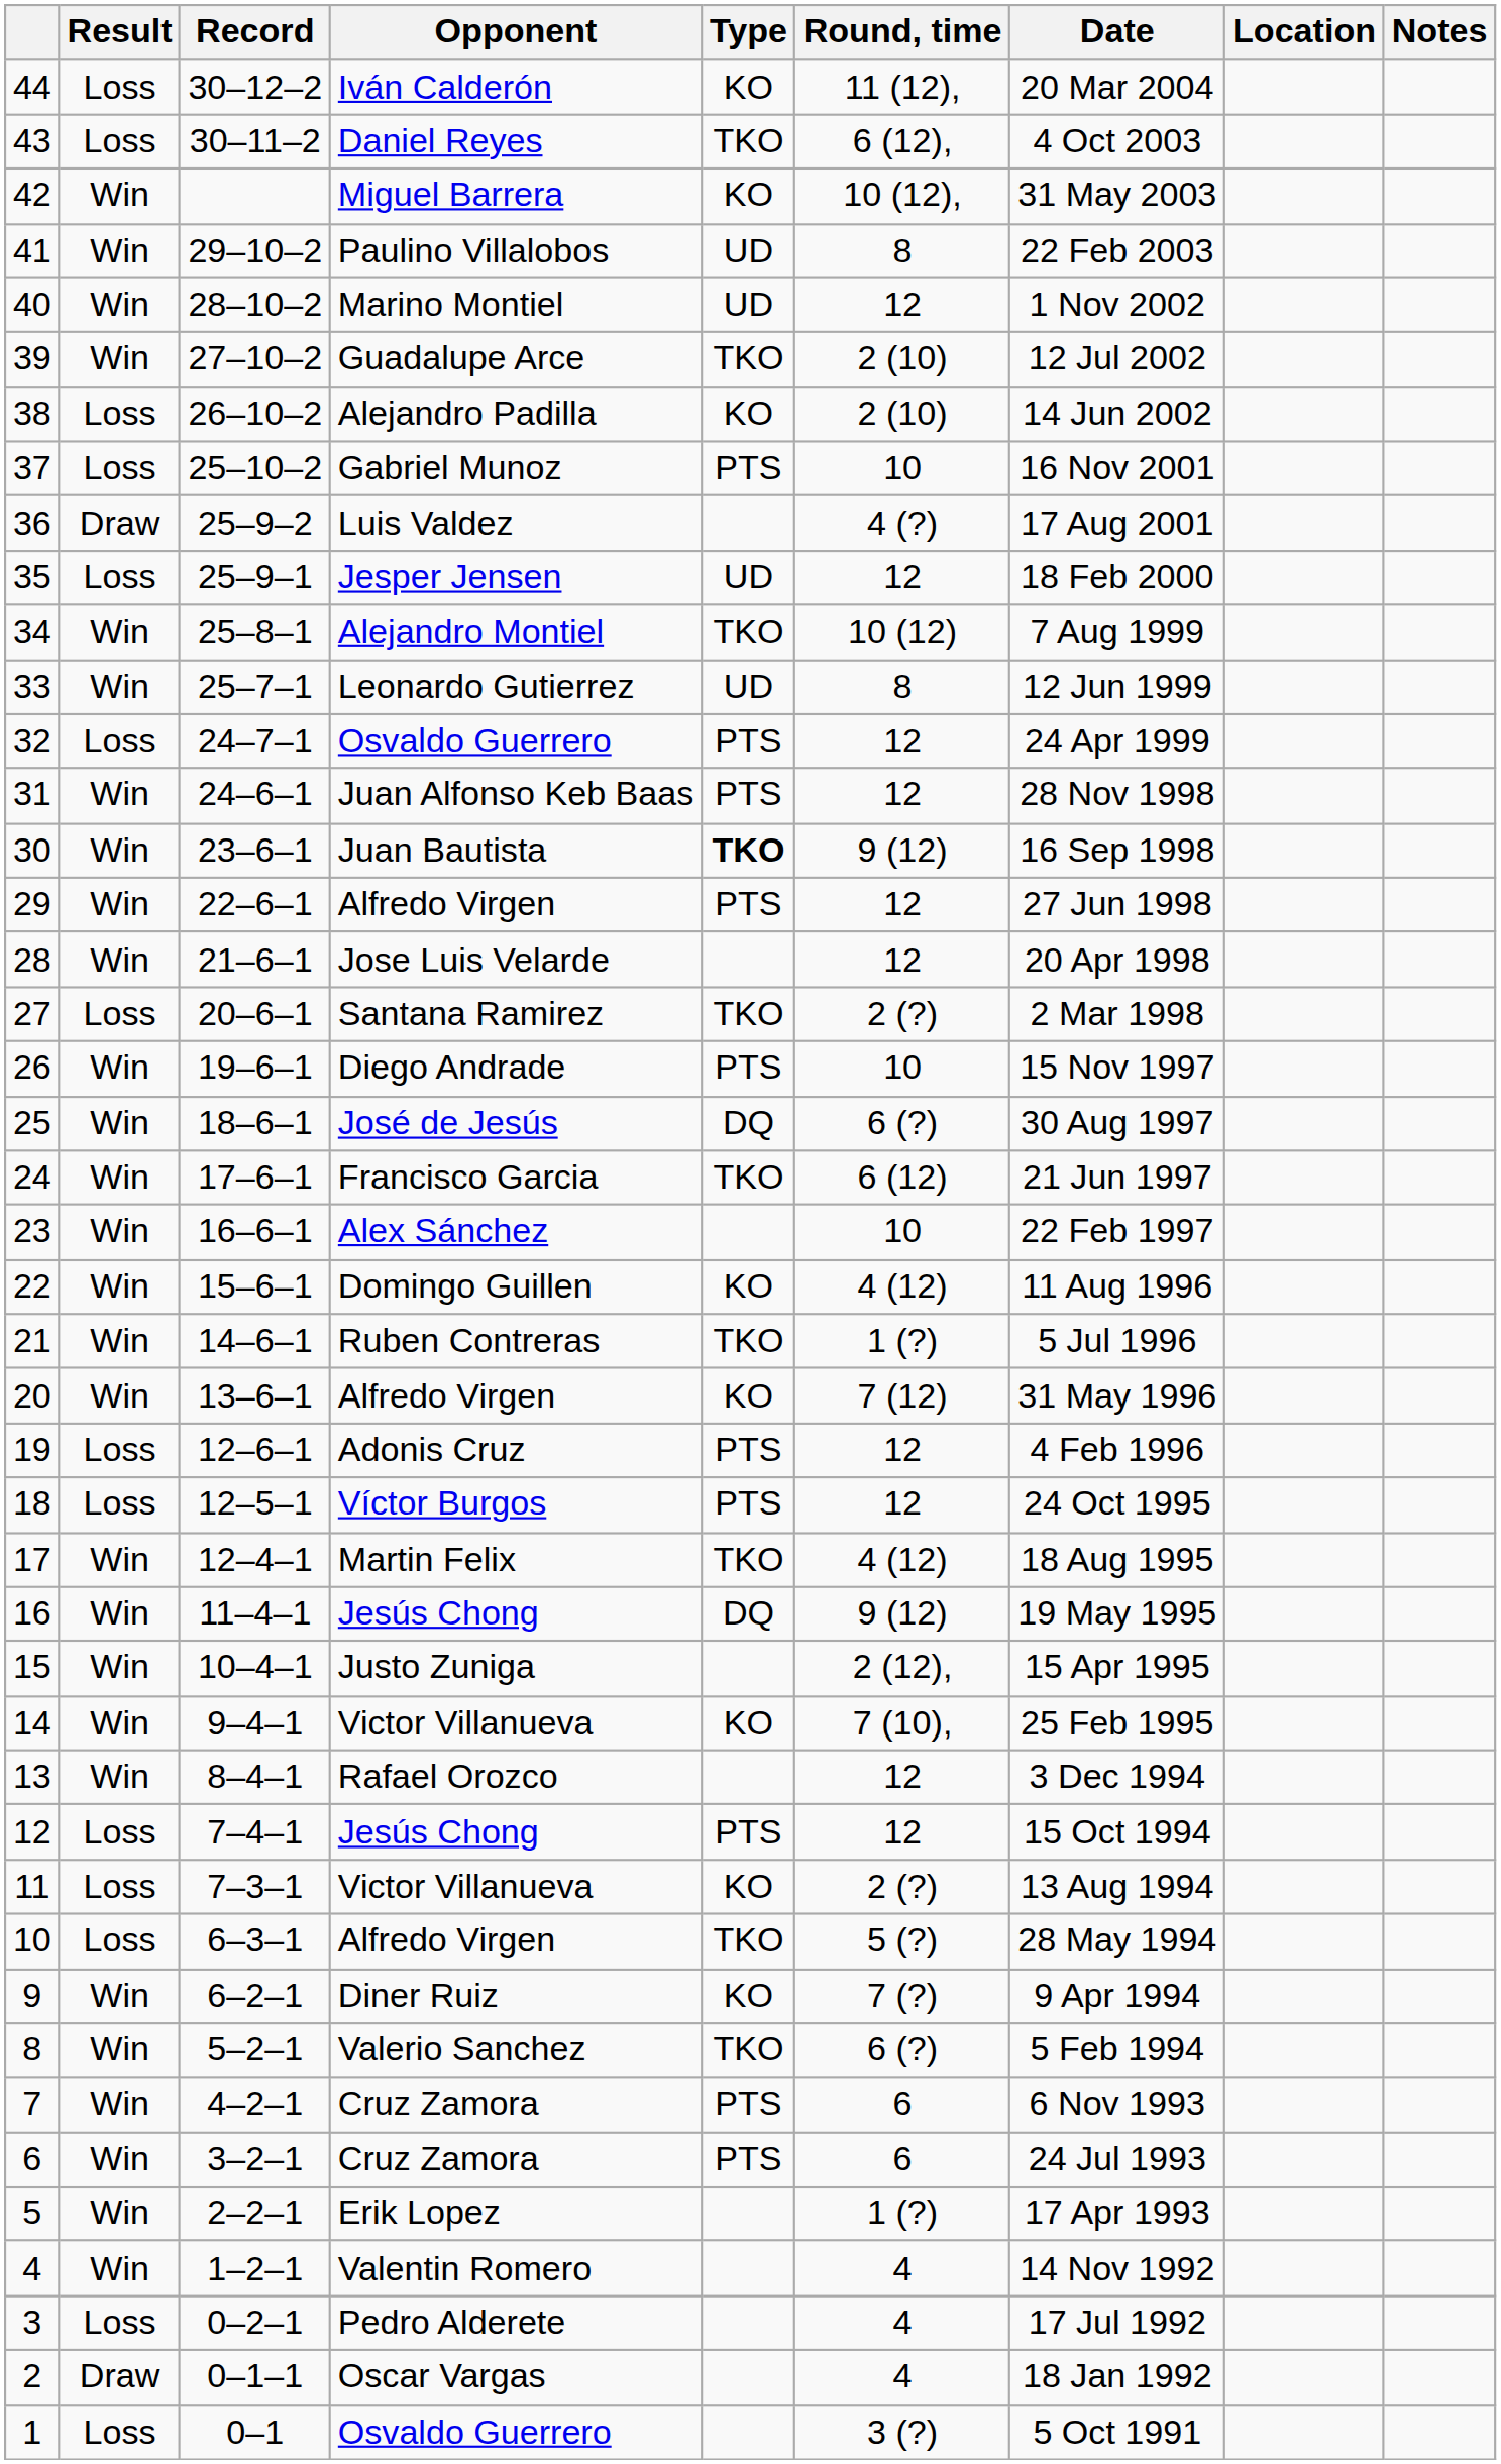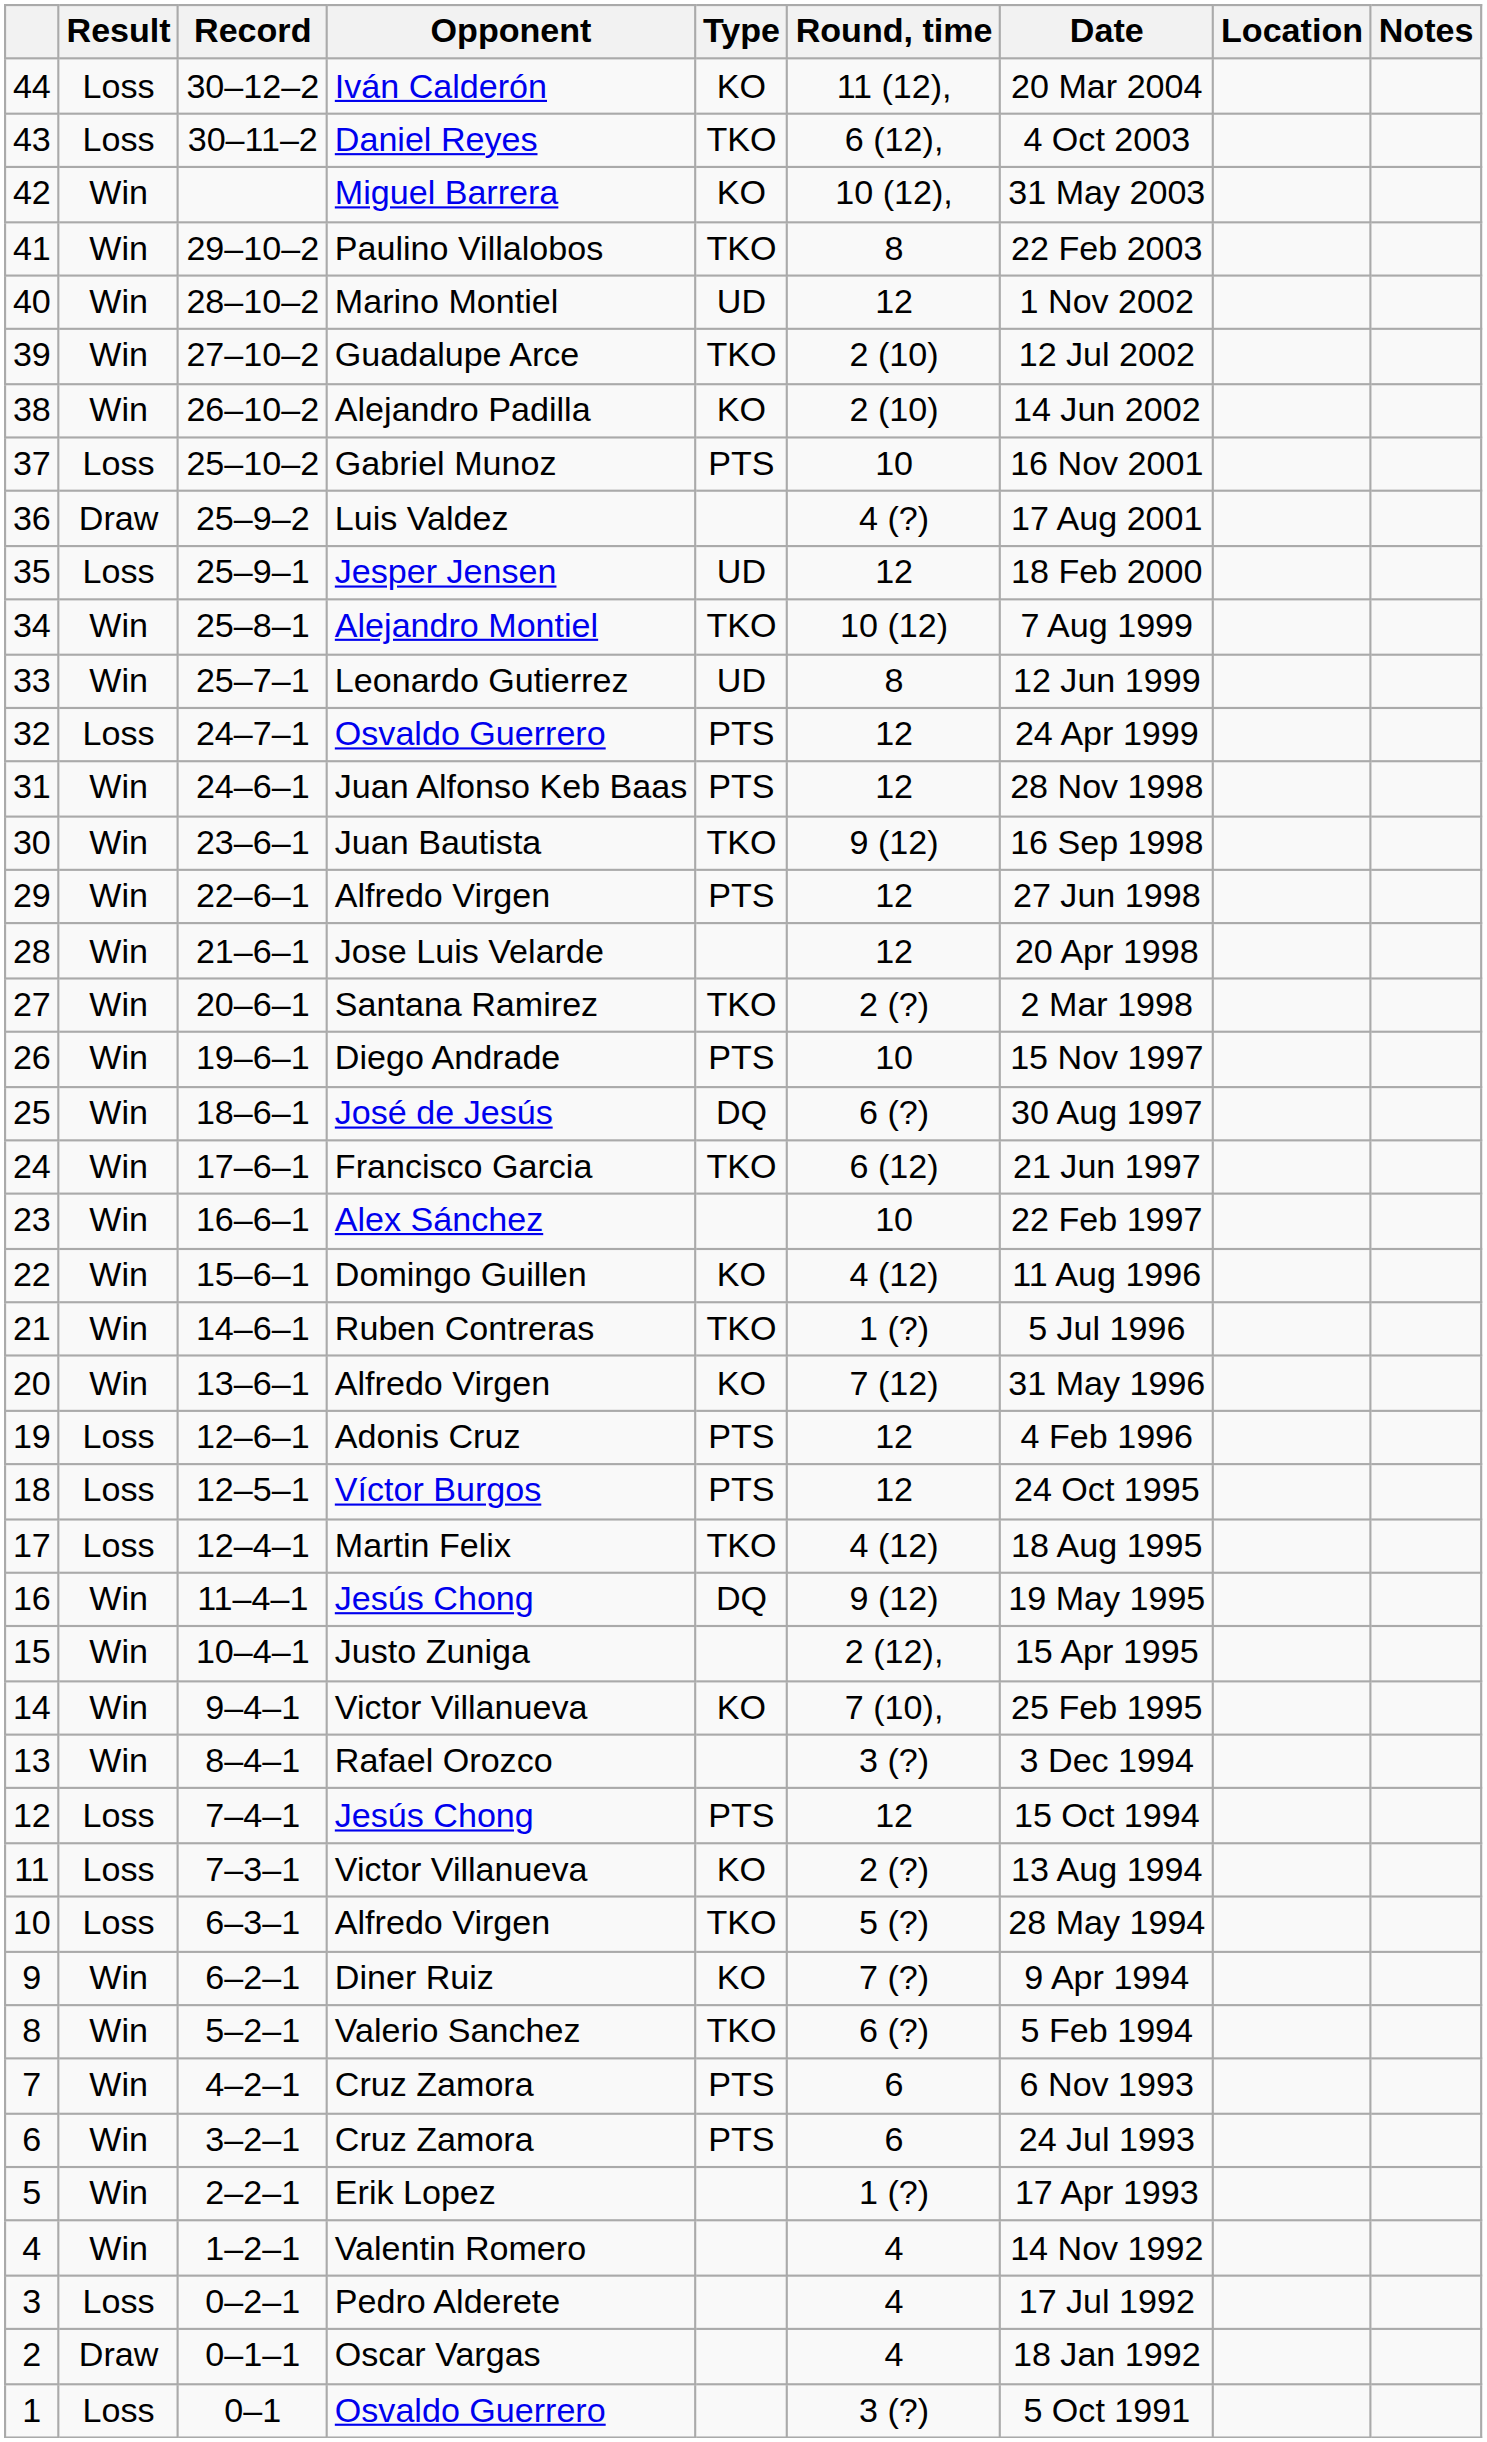41 | Type: UD -> TKO
38 | Result: Loss -> Win
30 | Type: bold -> normal
27 | Result: Loss -> Win
17 | Result: Win -> Loss
13 | Round, time: 12 -> 3 (?)
